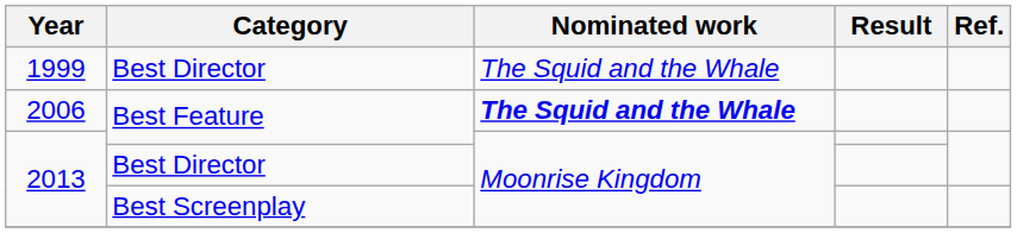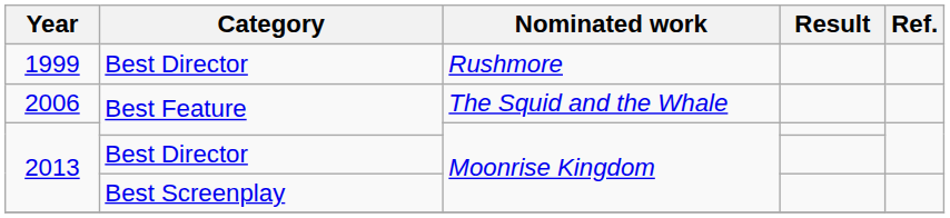1999 | Nominated work: The Squid and the Whale -> Rushmore
2006 | Nominated work: bold -> normal
